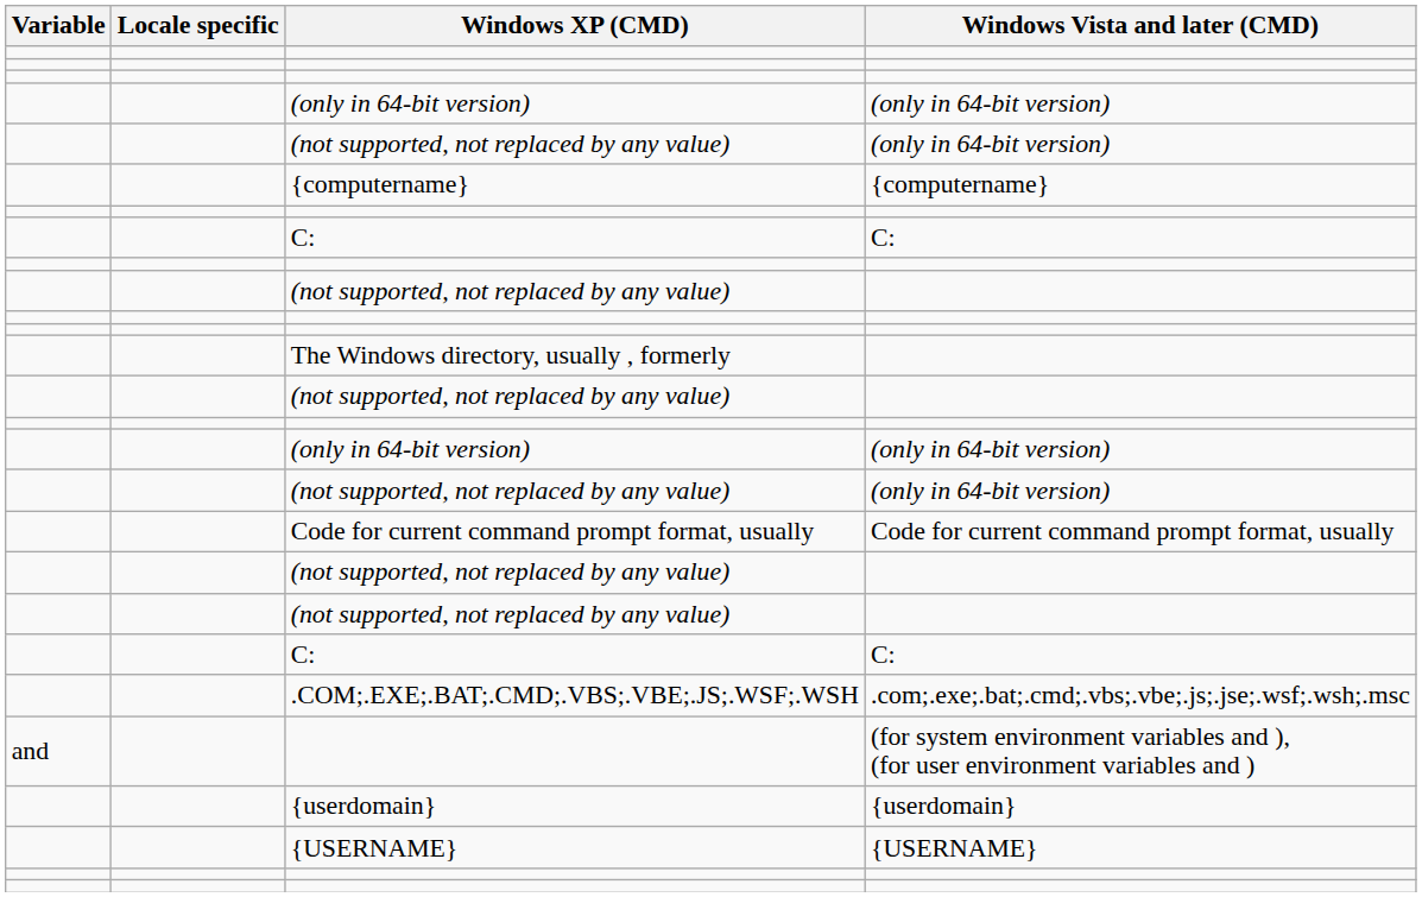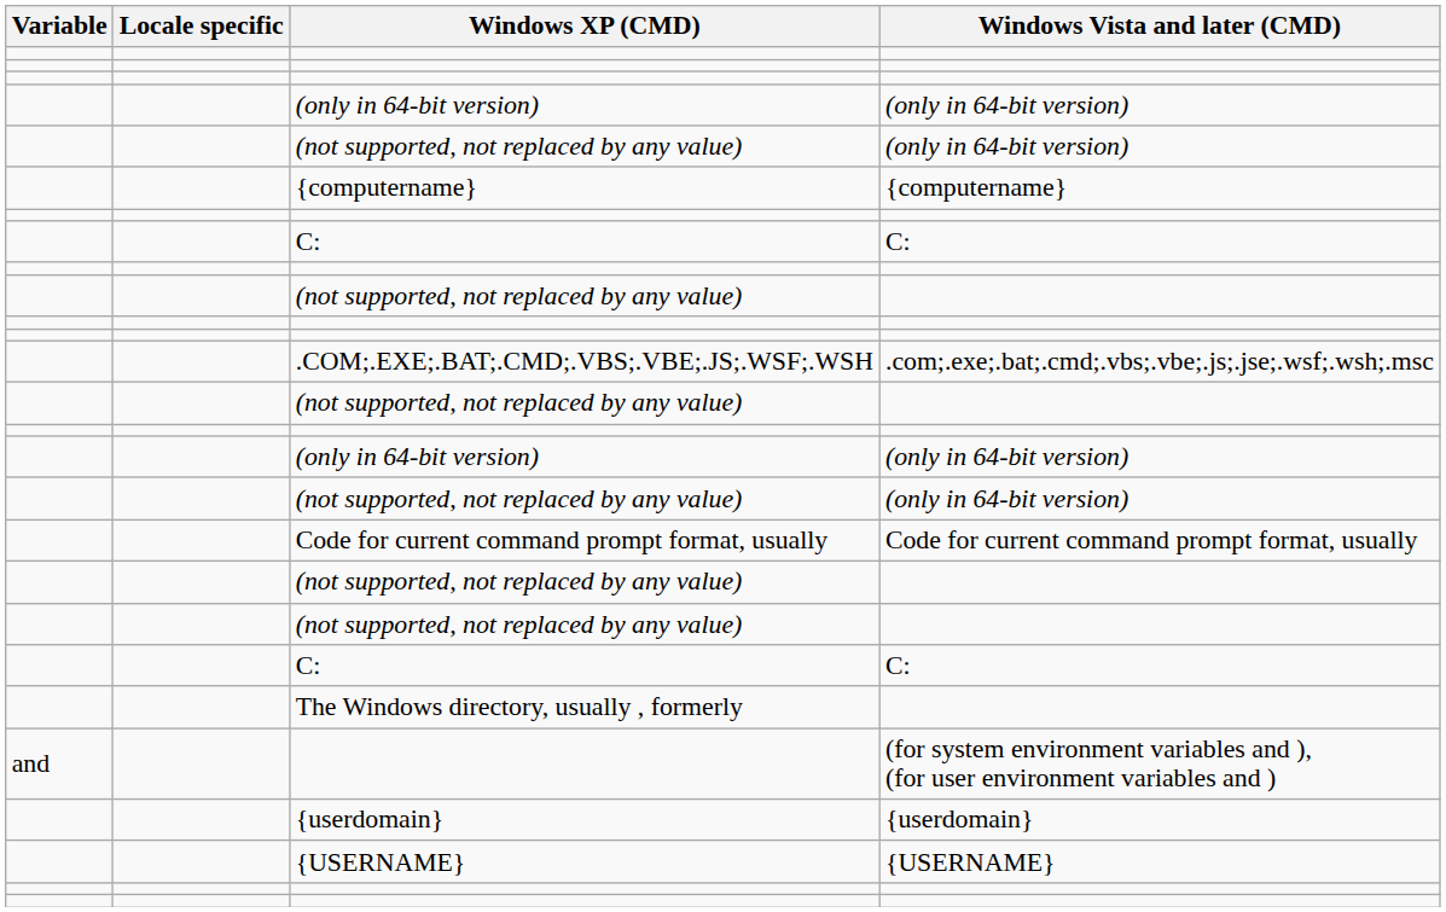rows swapped: .COM;.EXE;.BAT;.CMD;.VBS;.VBE;.JS;.WSF;.WSH <-> The Windows directory, usually , formerly
